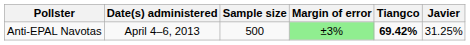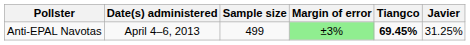Anti-EPAL Navotas | Sample size: 500 -> 499
Anti-EPAL Navotas | Tiangco: 69.42% -> 69.45%
